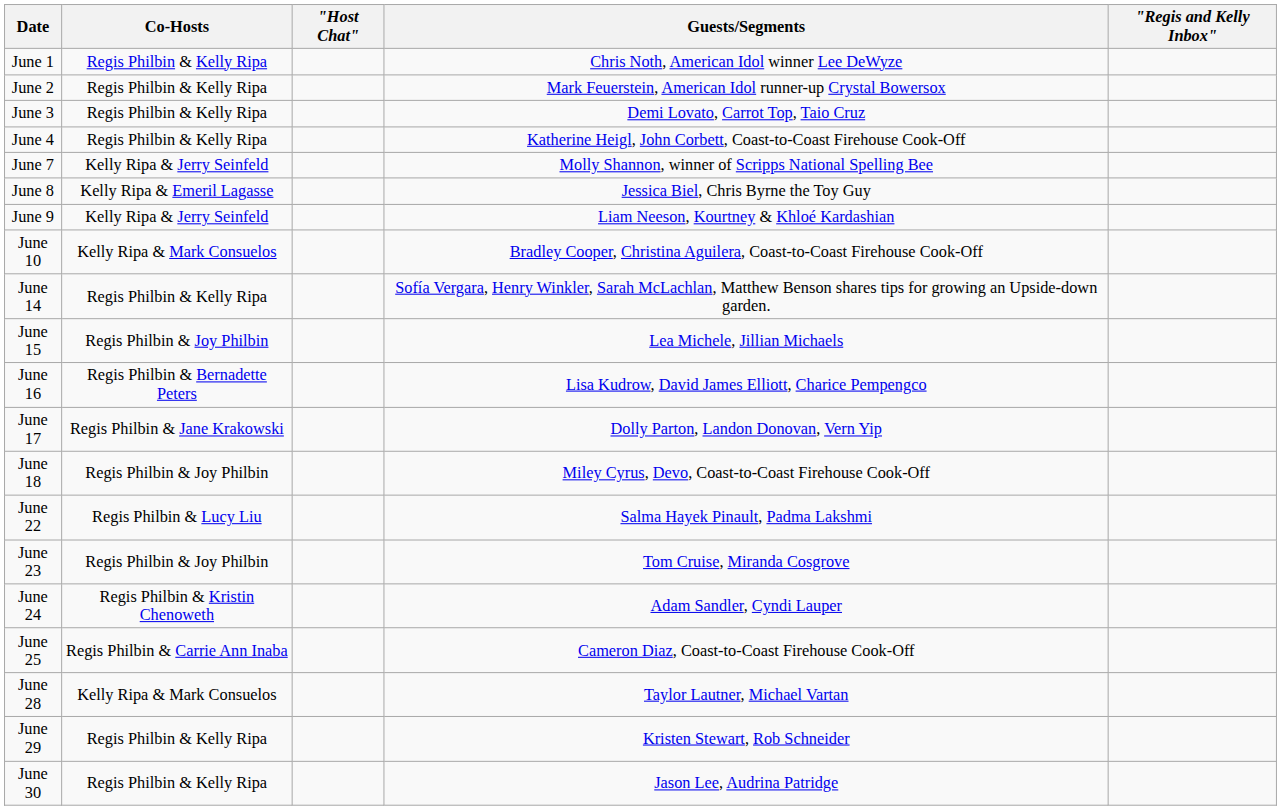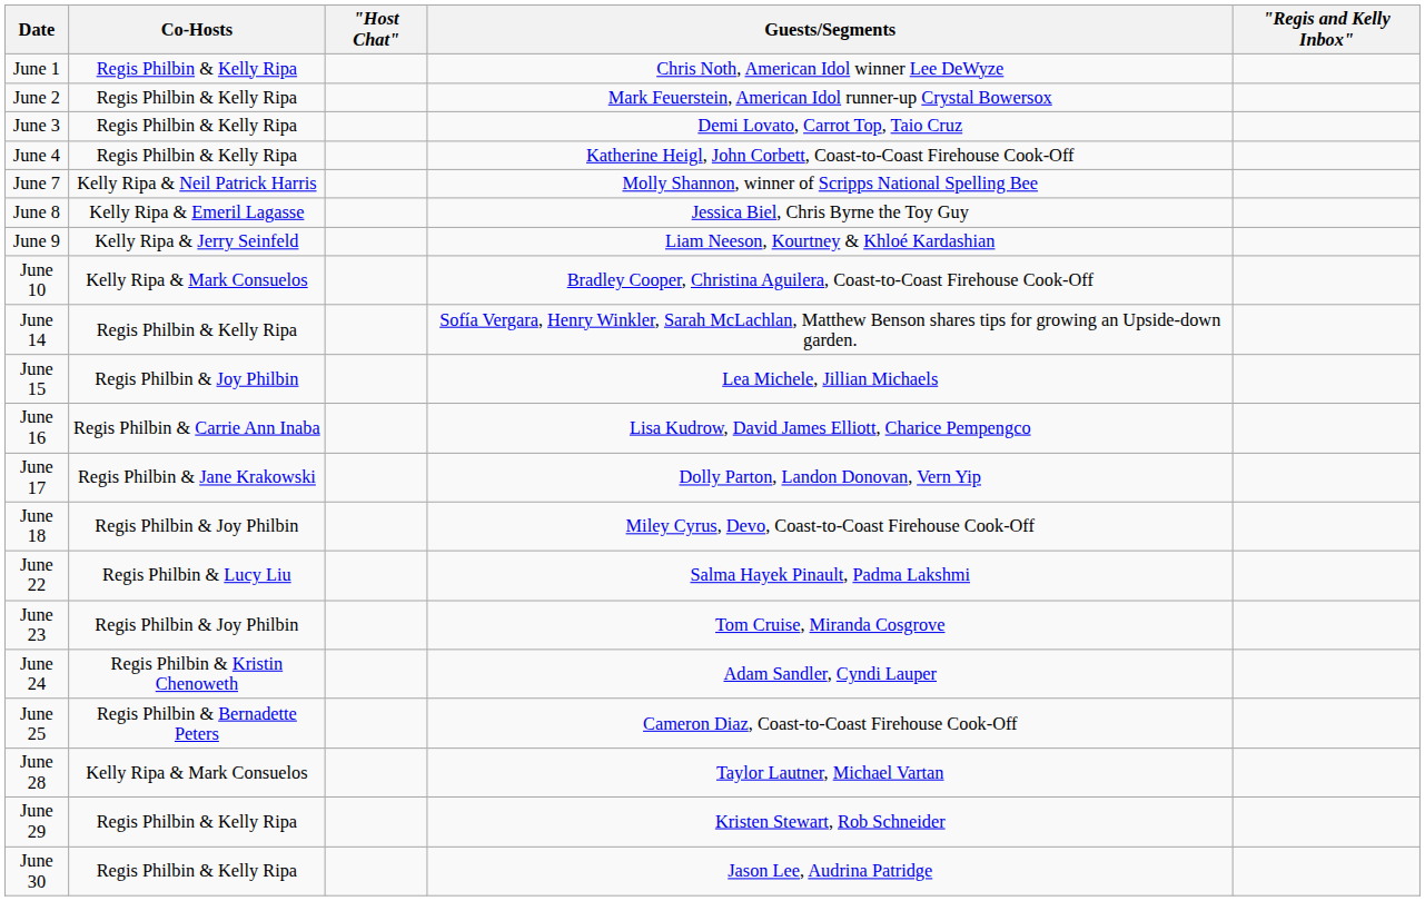June 7 | Co-Hosts: Kelly Ripa & Jerry Seinfeld -> Kelly Ripa & Neil Patrick Harris
June 16 | Co-Hosts: Regis Philbin & Bernadette Peters -> Regis Philbin & Carrie Ann Inaba
June 25 | Co-Hosts: Regis Philbin & Carrie Ann Inaba -> Regis Philbin & Bernadette Peters
